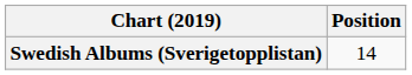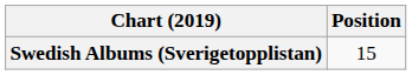Swedish Albums (Sverigetopplistan) | Position: 14 -> 15
